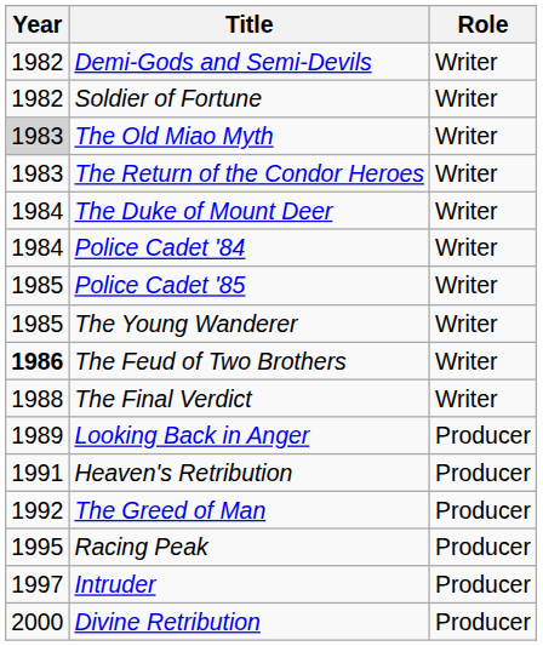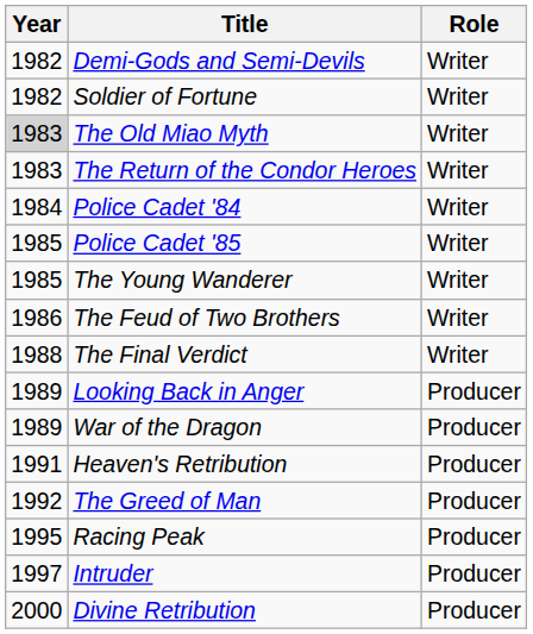- row: 1984 | The Duke of Mount Deer | Writer
The Feud of Two Brothers | Year: bold -> normal
+ row: 1989 | War of the Dragon | Producer
